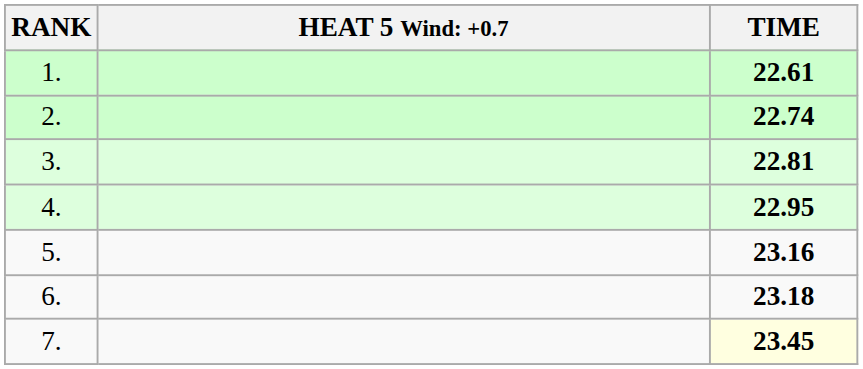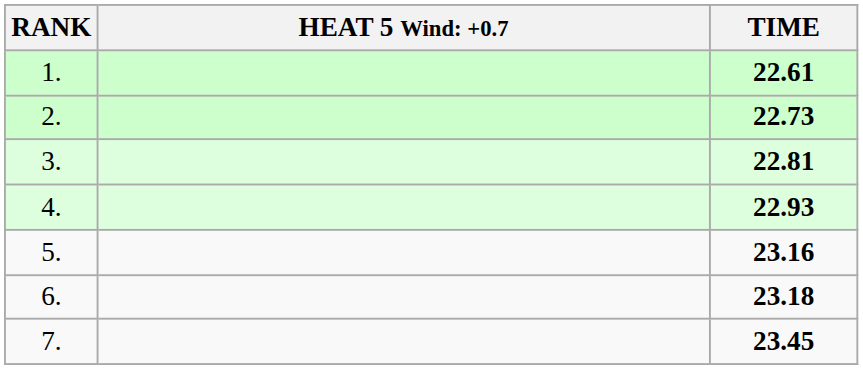2. | TIME: 22.74 -> 22.73
4. | TIME: 22.95 -> 22.93
7. | TIME: lightyellow background -> no background
